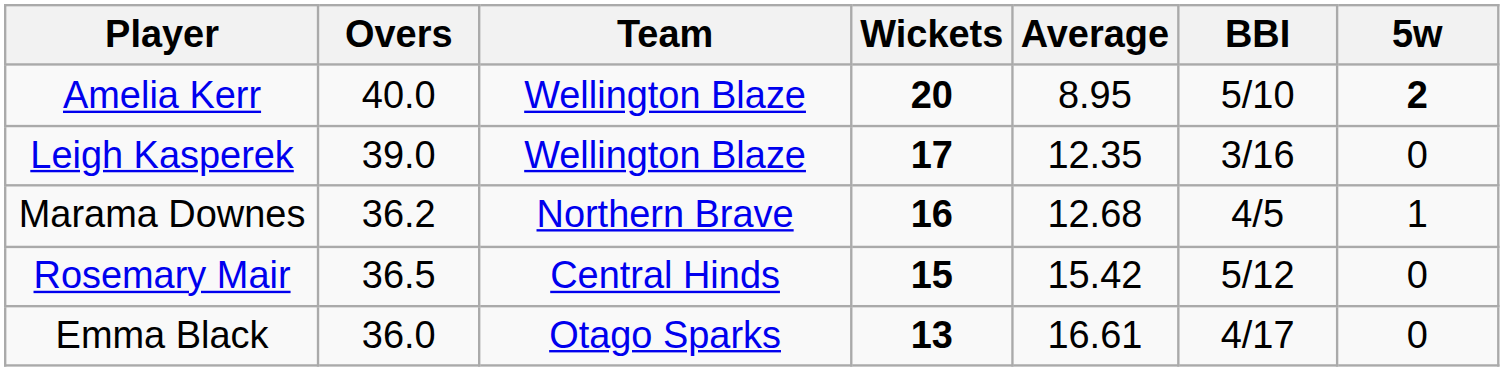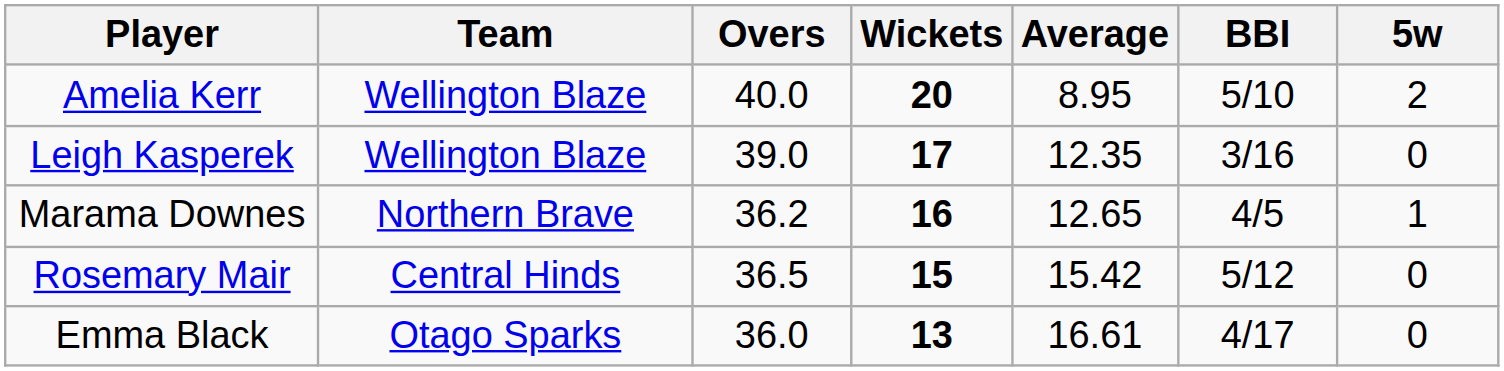columns swapped: Team <-> Overs
Amelia Kerr | 5w: bold -> normal
Marama Downes | Average: 12.68 -> 12.65
